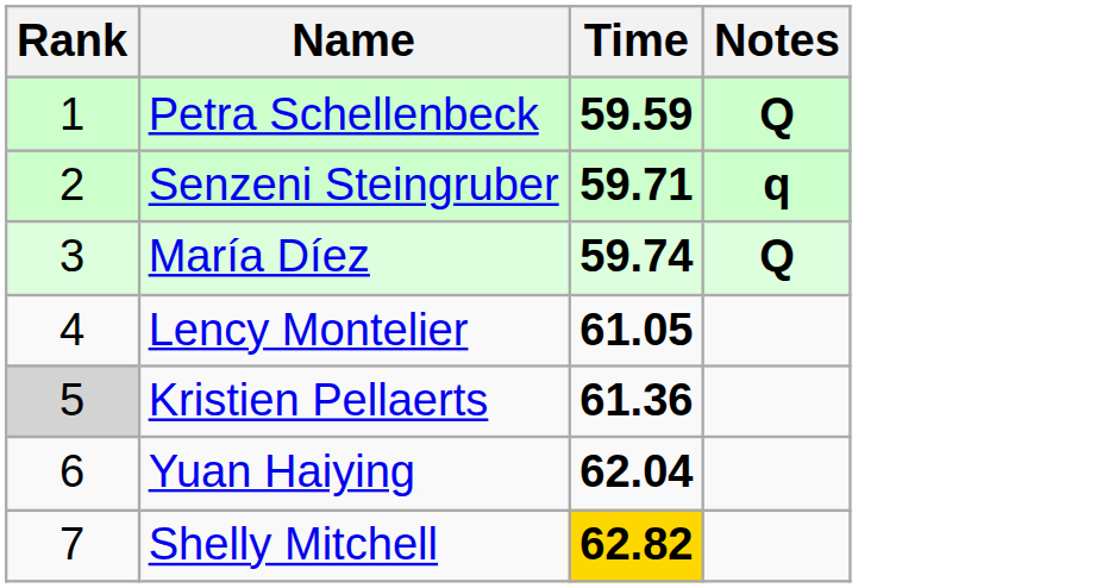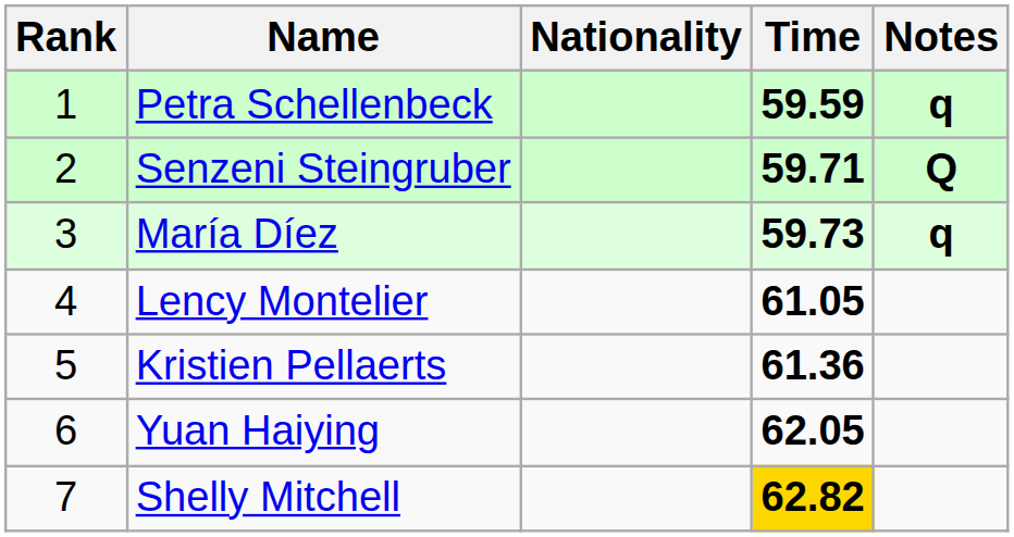+ column: Nationality
Petra Schellenbeck | Notes: Q -> q
Senzeni Steingruber | Notes: q -> Q
María Díez | Time: 59.74 -> 59.73
María Díez | Notes: Q -> q
Kristien Pellaerts | Rank: lightgrey background -> no background
Yuan Haiying | Time: 62.04 -> 62.05
